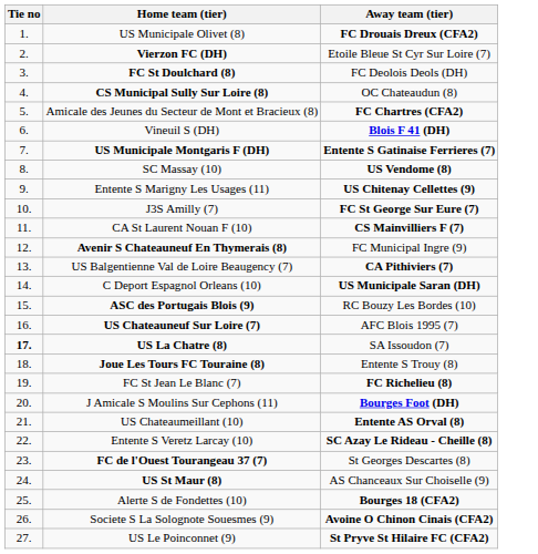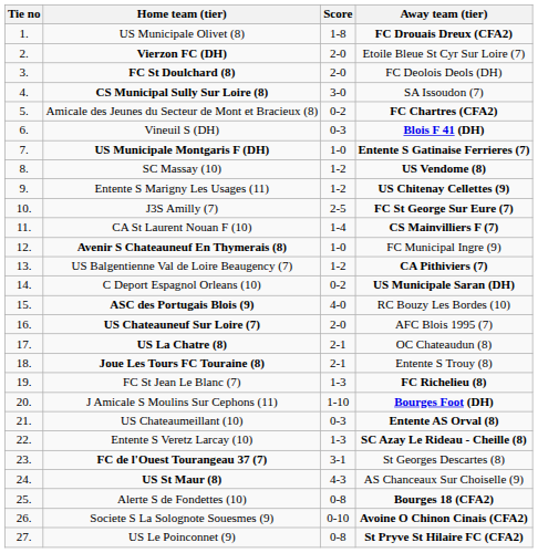+ column: Score | 1-8 | 2-0 | 2-0 | 3-0 | 0-2 | 0-3 | 1-0 | 1-2 | 1-2 | 2-5 | 1-4 | 1-0 | 1-2 | 0-2 | 4-0 | 2-0 | 2-1 | 2-1 | 1-3 | 1-10 | 0-3 | 1-3 | 3-1 | 4-3 | 0-8 | 0-10 | 0-8
CS Municipal Sully Sur Loire (8) | Away team (tier): OC Chateaudun (8) -> SA Issoudon (7)
US La Chatre (8) | Tie no: bold -> normal
US La Chatre (8) | Away team (tier): SA Issoudon (7) -> OC Chateaudun (8)
